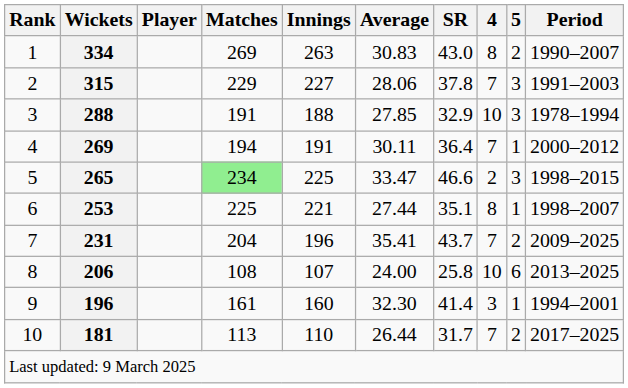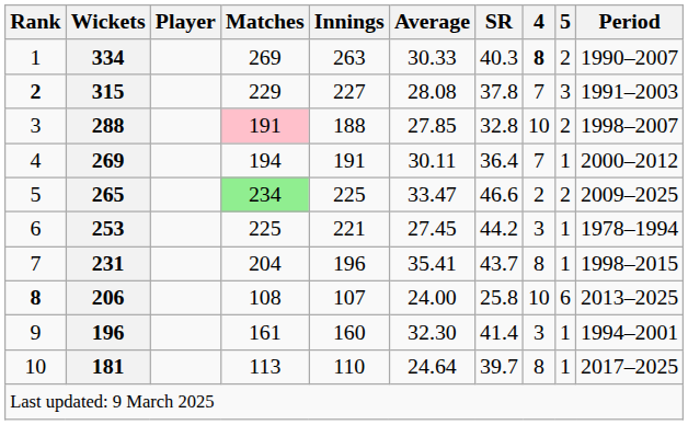334 | Average: 30.83 -> 30.33
334 | SR: 43.0 -> 40.3
334 | 4: normal -> bold
315 | Rank: normal -> bold
315 | Average: 28.06 -> 28.08
288 | Matches: no background -> pink background
288 | SR: 32.9 -> 32.8
288 | 5: 3 -> 2
288 | Period: 1978–1994 -> 1998–2007
265 | 5: 3 -> 2
265 | Period: 1998–2015 -> 2009–2025
253 | Average: 27.44 -> 27.45
253 | SR: 35.1 -> 44.2
253 | 4: 8 -> 3
253 | Period: 1998–2007 -> 1978–1994
231 | 4: 7 -> 8
231 | 5: 2 -> 1
231 | Period: 2009–2025 -> 1998–2015
206 | Rank: normal -> bold
181 | Average: 26.44 -> 24.64
181 | SR: 31.7 -> 39.7
181 | 4: 7 -> 8
181 | 5: 2 -> 1
